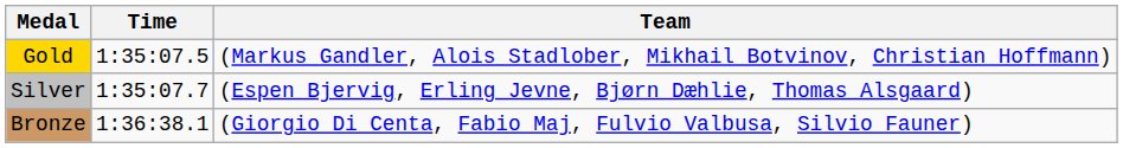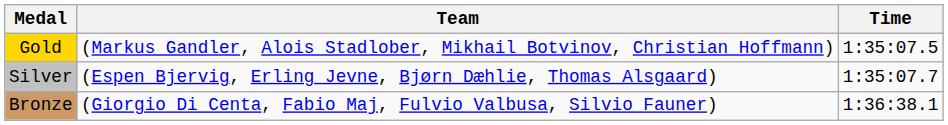columns swapped: Team <-> Time
